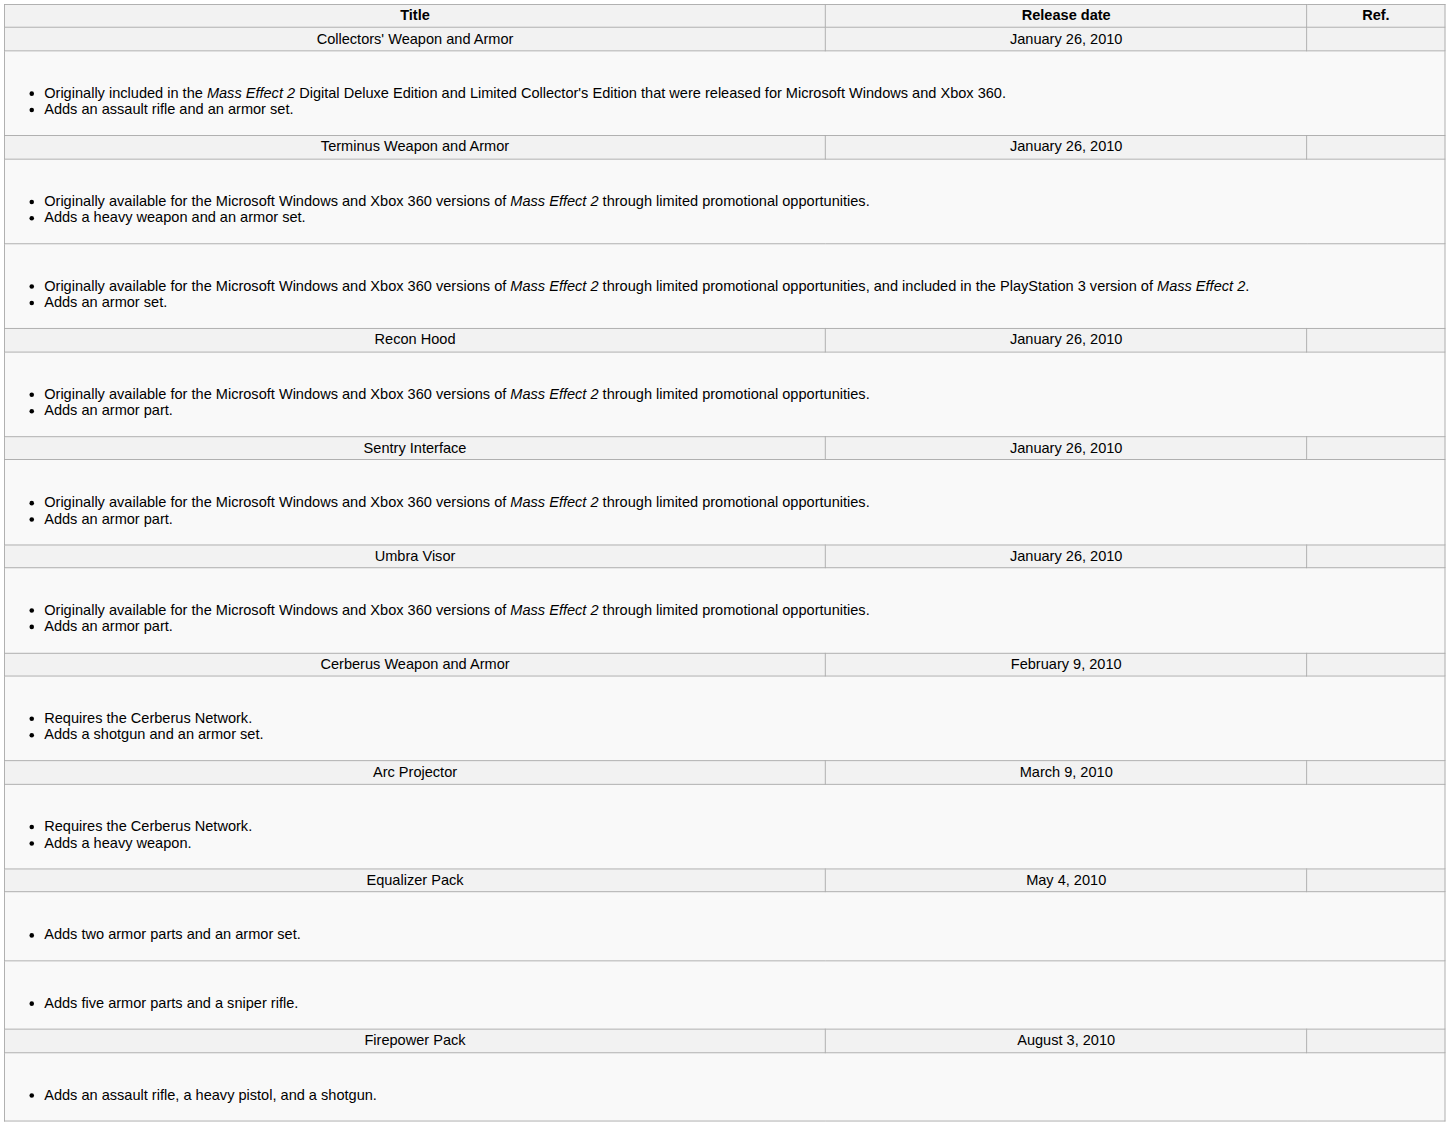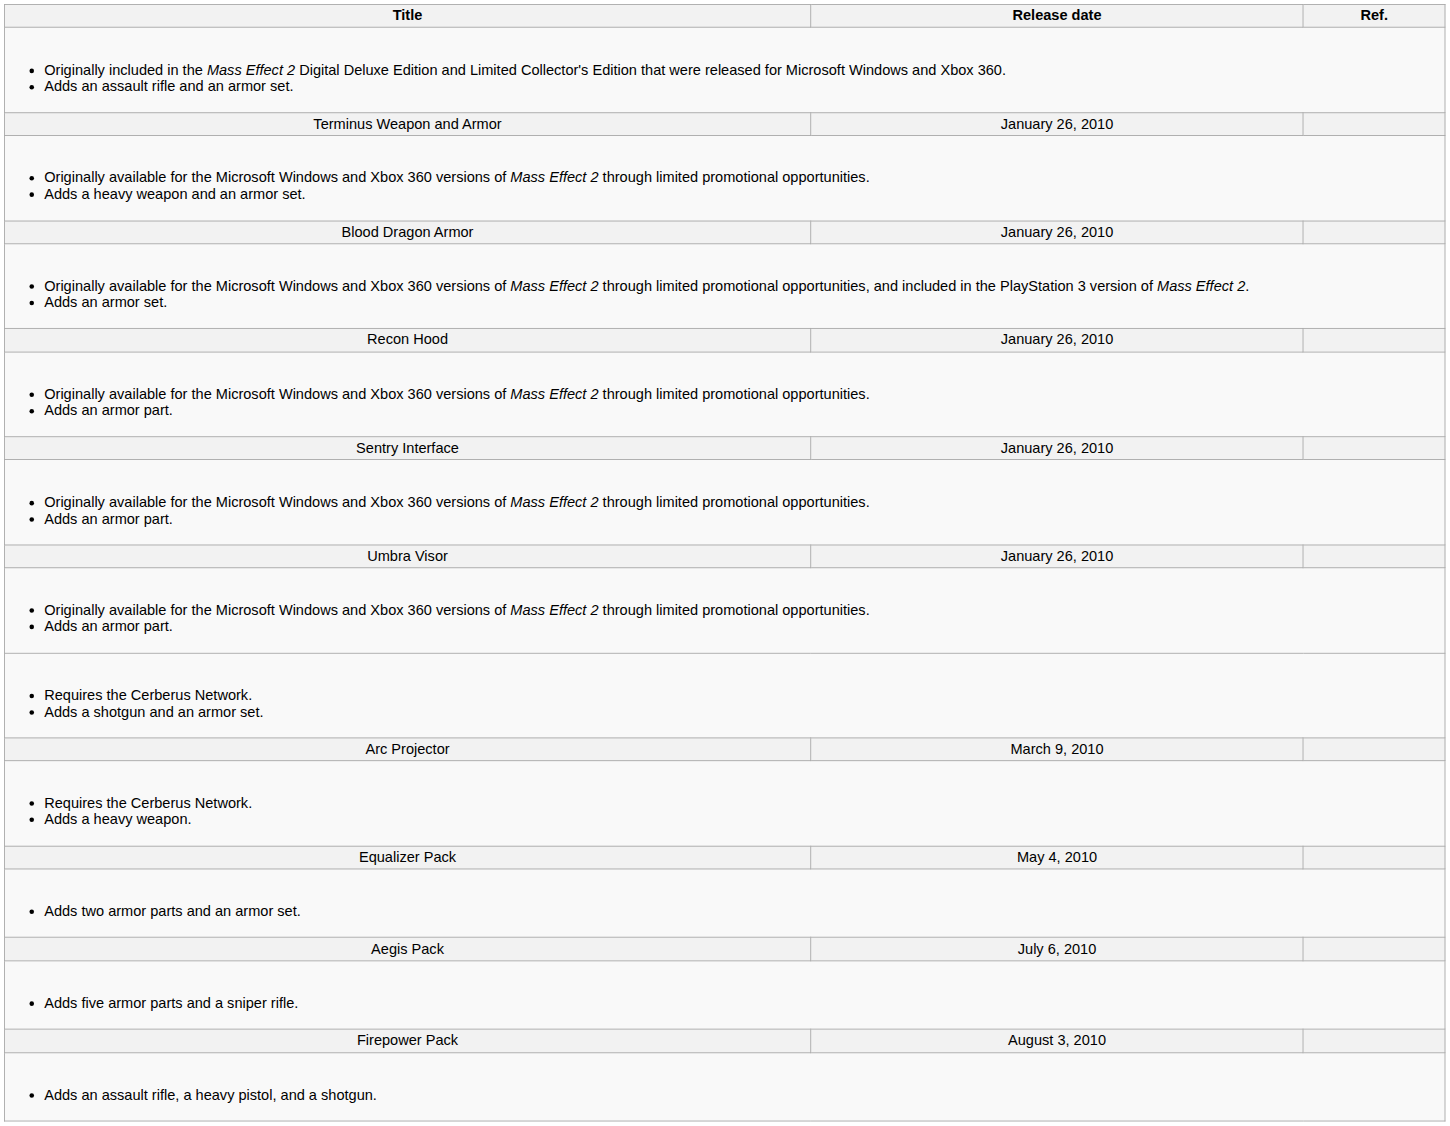- row: Collectors' Weapon and Armor | January 26, 2010
+ row: Blood Dragon Armor | January 26, 2010
- row: Cerberus Weapon and Armor | February 9, 2010
+ row: Aegis Pack | July 6, 2010
